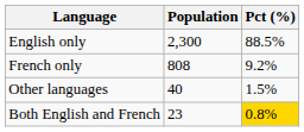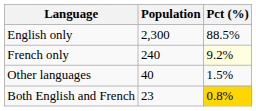French only | Population: 808 -> 240
French only | Pct (%): no background -> lightyellow background
